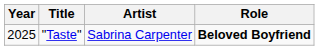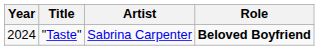"Taste" | Year: 2025 -> 2024
